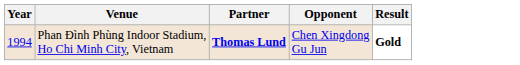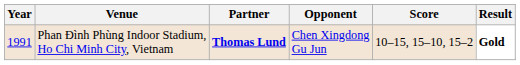+ column: Score | 10–15, 15–10, 15–2
Phan Đình Phùng Indoor Stadium, Ho Chi Minh City, Vietnam | Year: 1994 -> 1991
